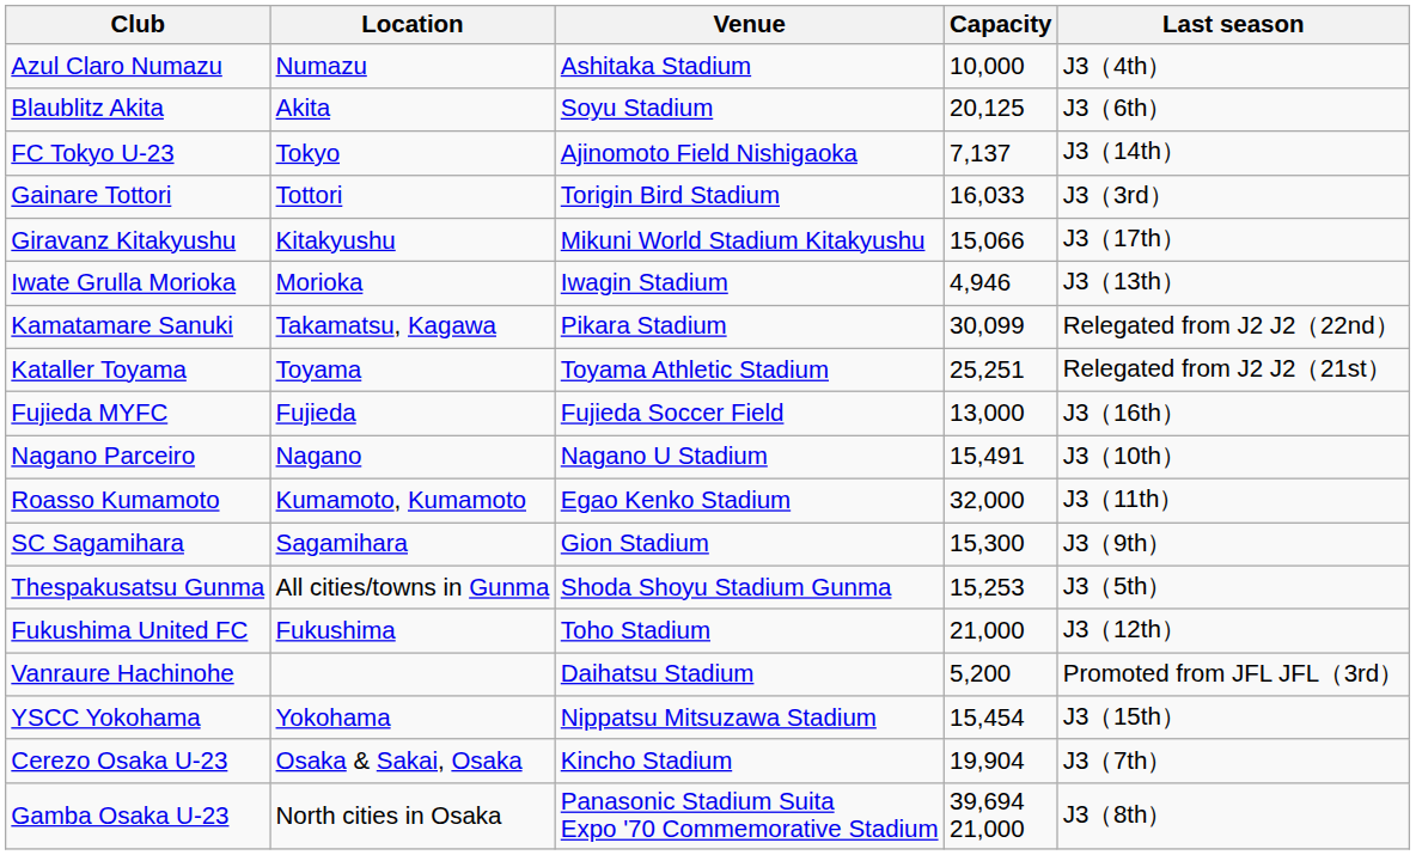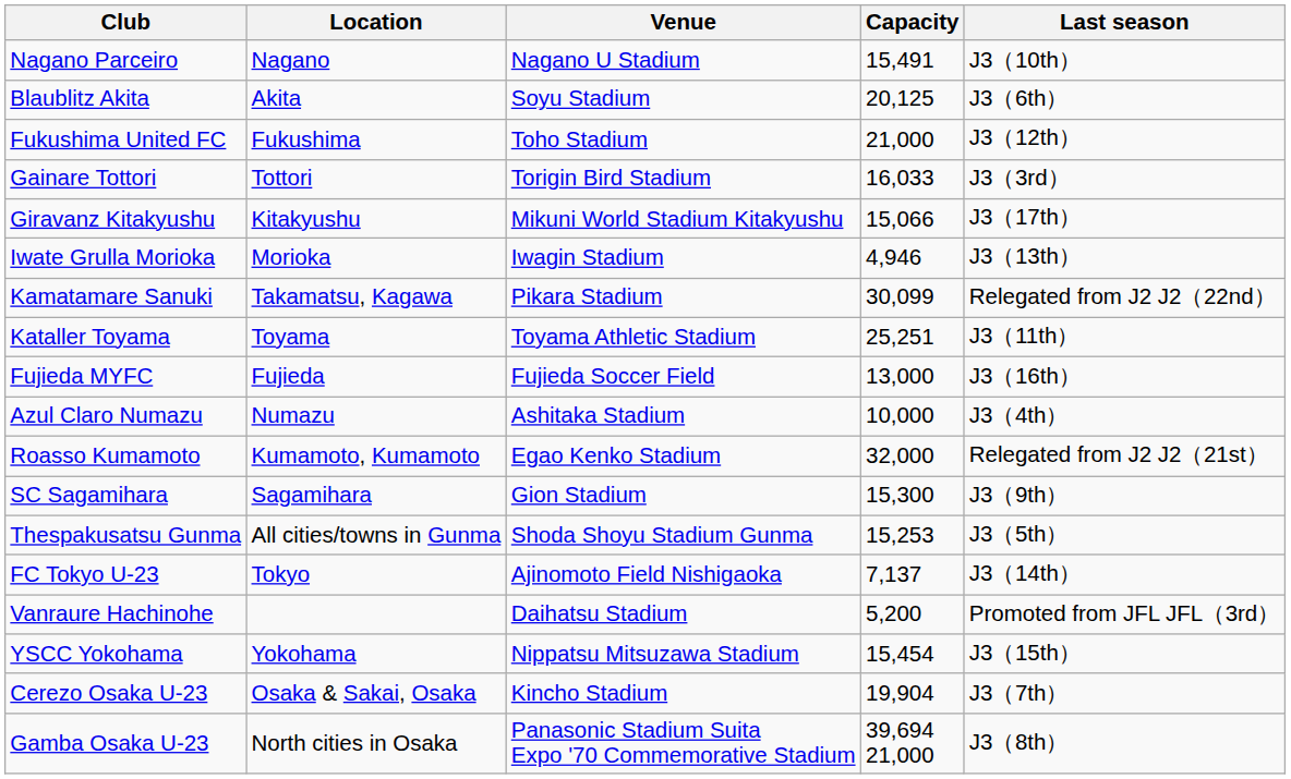rows swapped: Azul Claro Numazu <-> Nagano Parceiro
rows swapped: Fukushima United FC <-> FC Tokyo U-23
Kataller Toyama | Last season: Relegated from J2 J2（21st） -> J3（11th）
Roasso Kumamoto | Last season: J3（11th） -> Relegated from J2 J2（21st）
